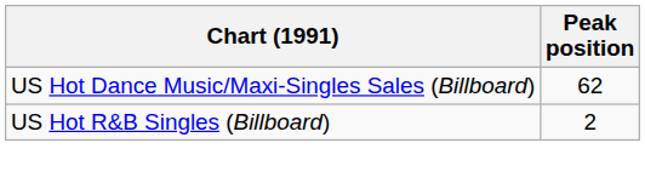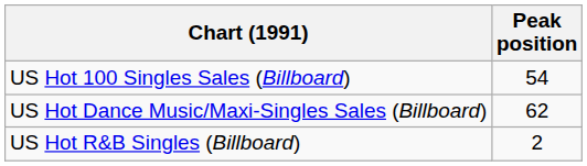+ row: US Hot 100 Singles Sales (Billboard) | 54
